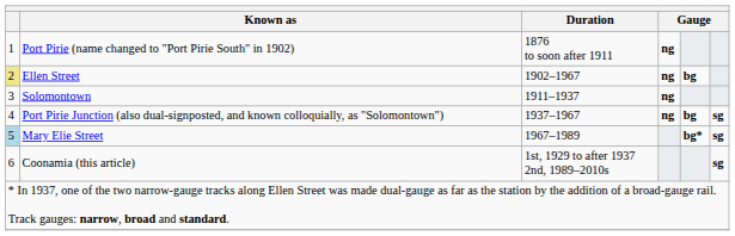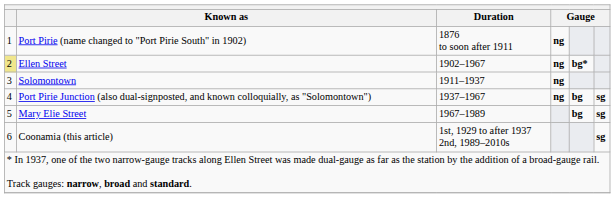Ellen Street | column 5: bg -> bg*
Mary Elie Street | column 1: lightblue background -> no background
Mary Elie Street | column 5: bg* -> bg
